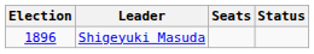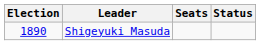Shigeyuki Masuda | Election: 1896 -> 1890
